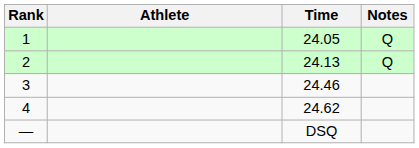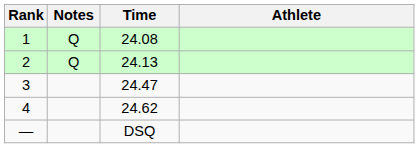columns swapped: Athlete <-> Notes
1 | Time: 24.05 -> 24.08
3 | Time: 24.46 -> 24.47
